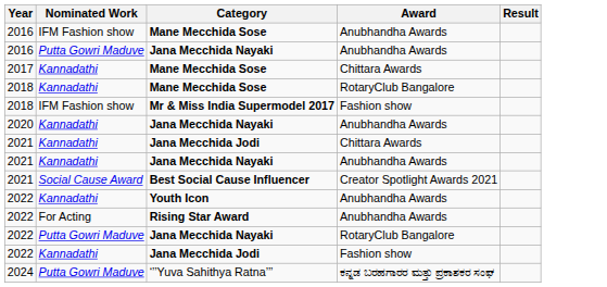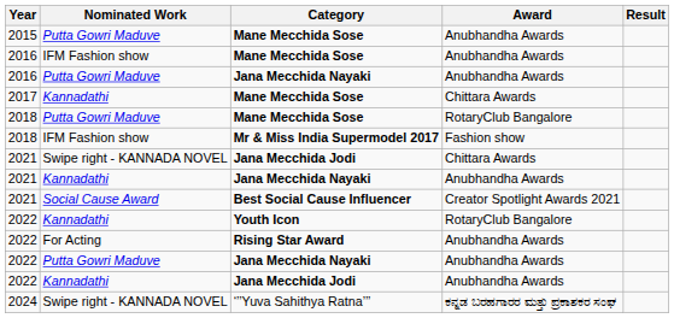+ row: 2015 | Putta Gowri Maduve | Mane Mecchida Sose | Anubhandha Awards
2018 / Mane Mecchida Sose | Nominated Work: Kannadathi -> Putta Gowri Maduve
- row: 2020 | Kannadathi | Jana Mecchida Nayaki | Anubhandha Awards
2021 / Jana Mecchida Jodi | Nominated Work: Kannadathi -> Swipe right - KANNADA NOVEL
2022 / Youth Icon | Award: Anubhandha Awards -> RotaryClub Bangalore
2022 / Jana Mecchida Nayaki | Award: RotaryClub Bangalore -> Anubhandha Awards
2022 / Jana Mecchida Jodi | Award: Fashion show -> Anubhandha Awards
2024 | Nominated Work: Putta Gowri Maduve -> Swipe right - KANNADA NOVEL
